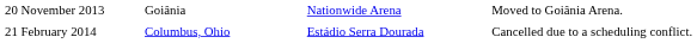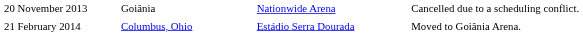20 November 2013 | column 4: Moved to Goiânia Arena. -> Cancelled due to a scheduling conflict.
21 February 2014 | column 4: Cancelled due to a scheduling conflict. -> Moved to Goiânia Arena.
